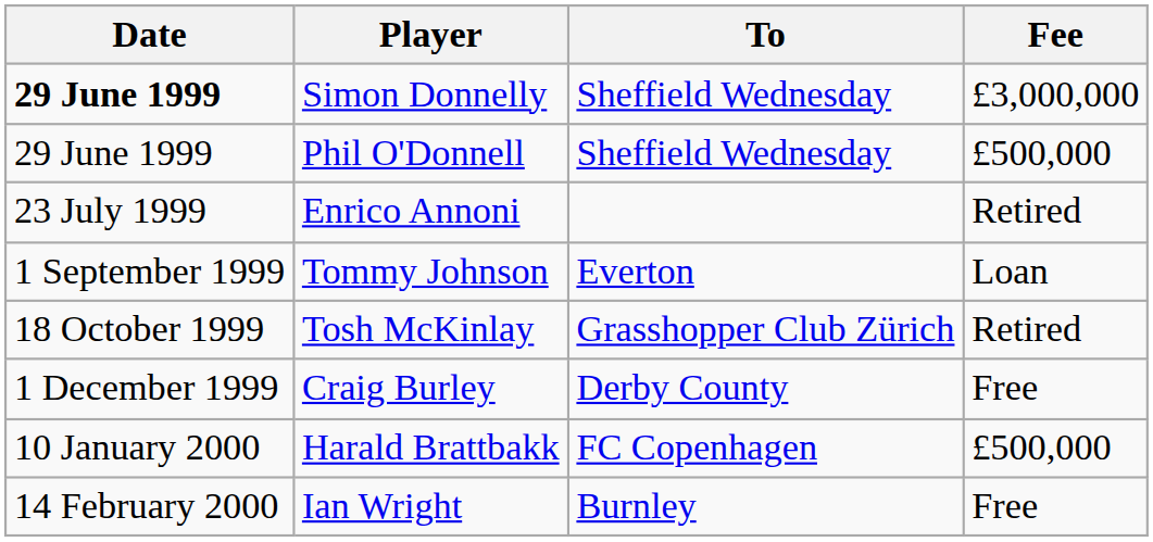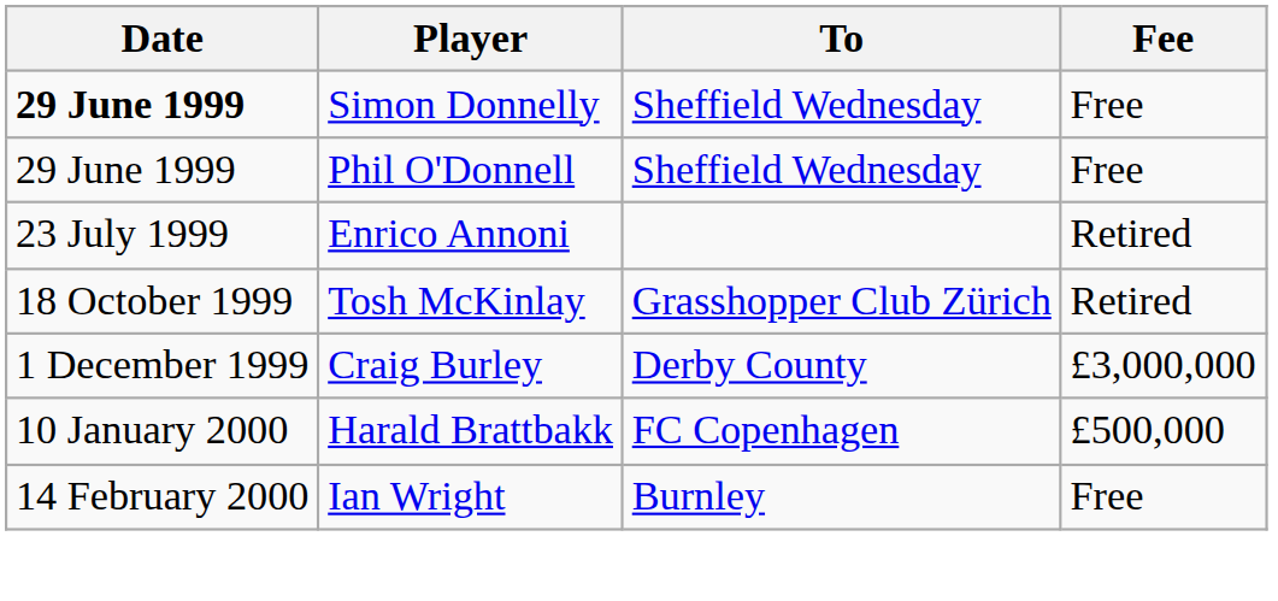Simon Donnelly | Fee: £3,000,000 -> Free
Phil O'Donnell | Fee: £500,000 -> Free
- row: 1 September 1999 | Tommy Johnson | Everton | Loan
Craig Burley | Fee: Free -> £3,000,000
